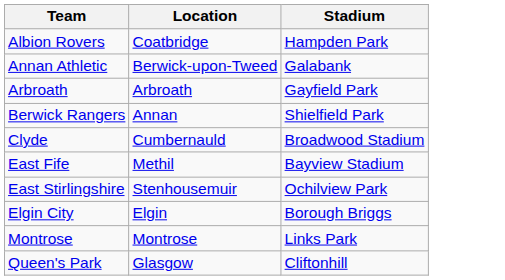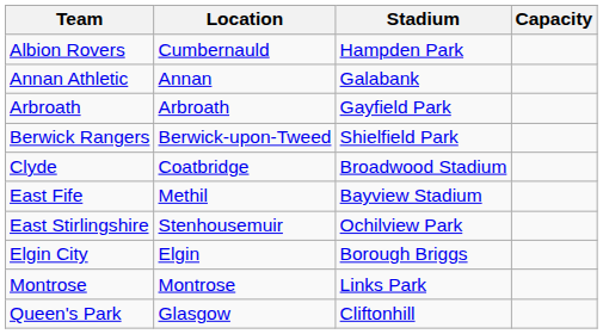+ column: Capacity
Albion Rovers | Location: Coatbridge -> Cumbernauld
Annan Athletic | Location: Berwick-upon-Tweed -> Annan
Berwick Rangers | Location: Annan -> Berwick-upon-Tweed
Clyde | Location: Cumbernauld -> Coatbridge
